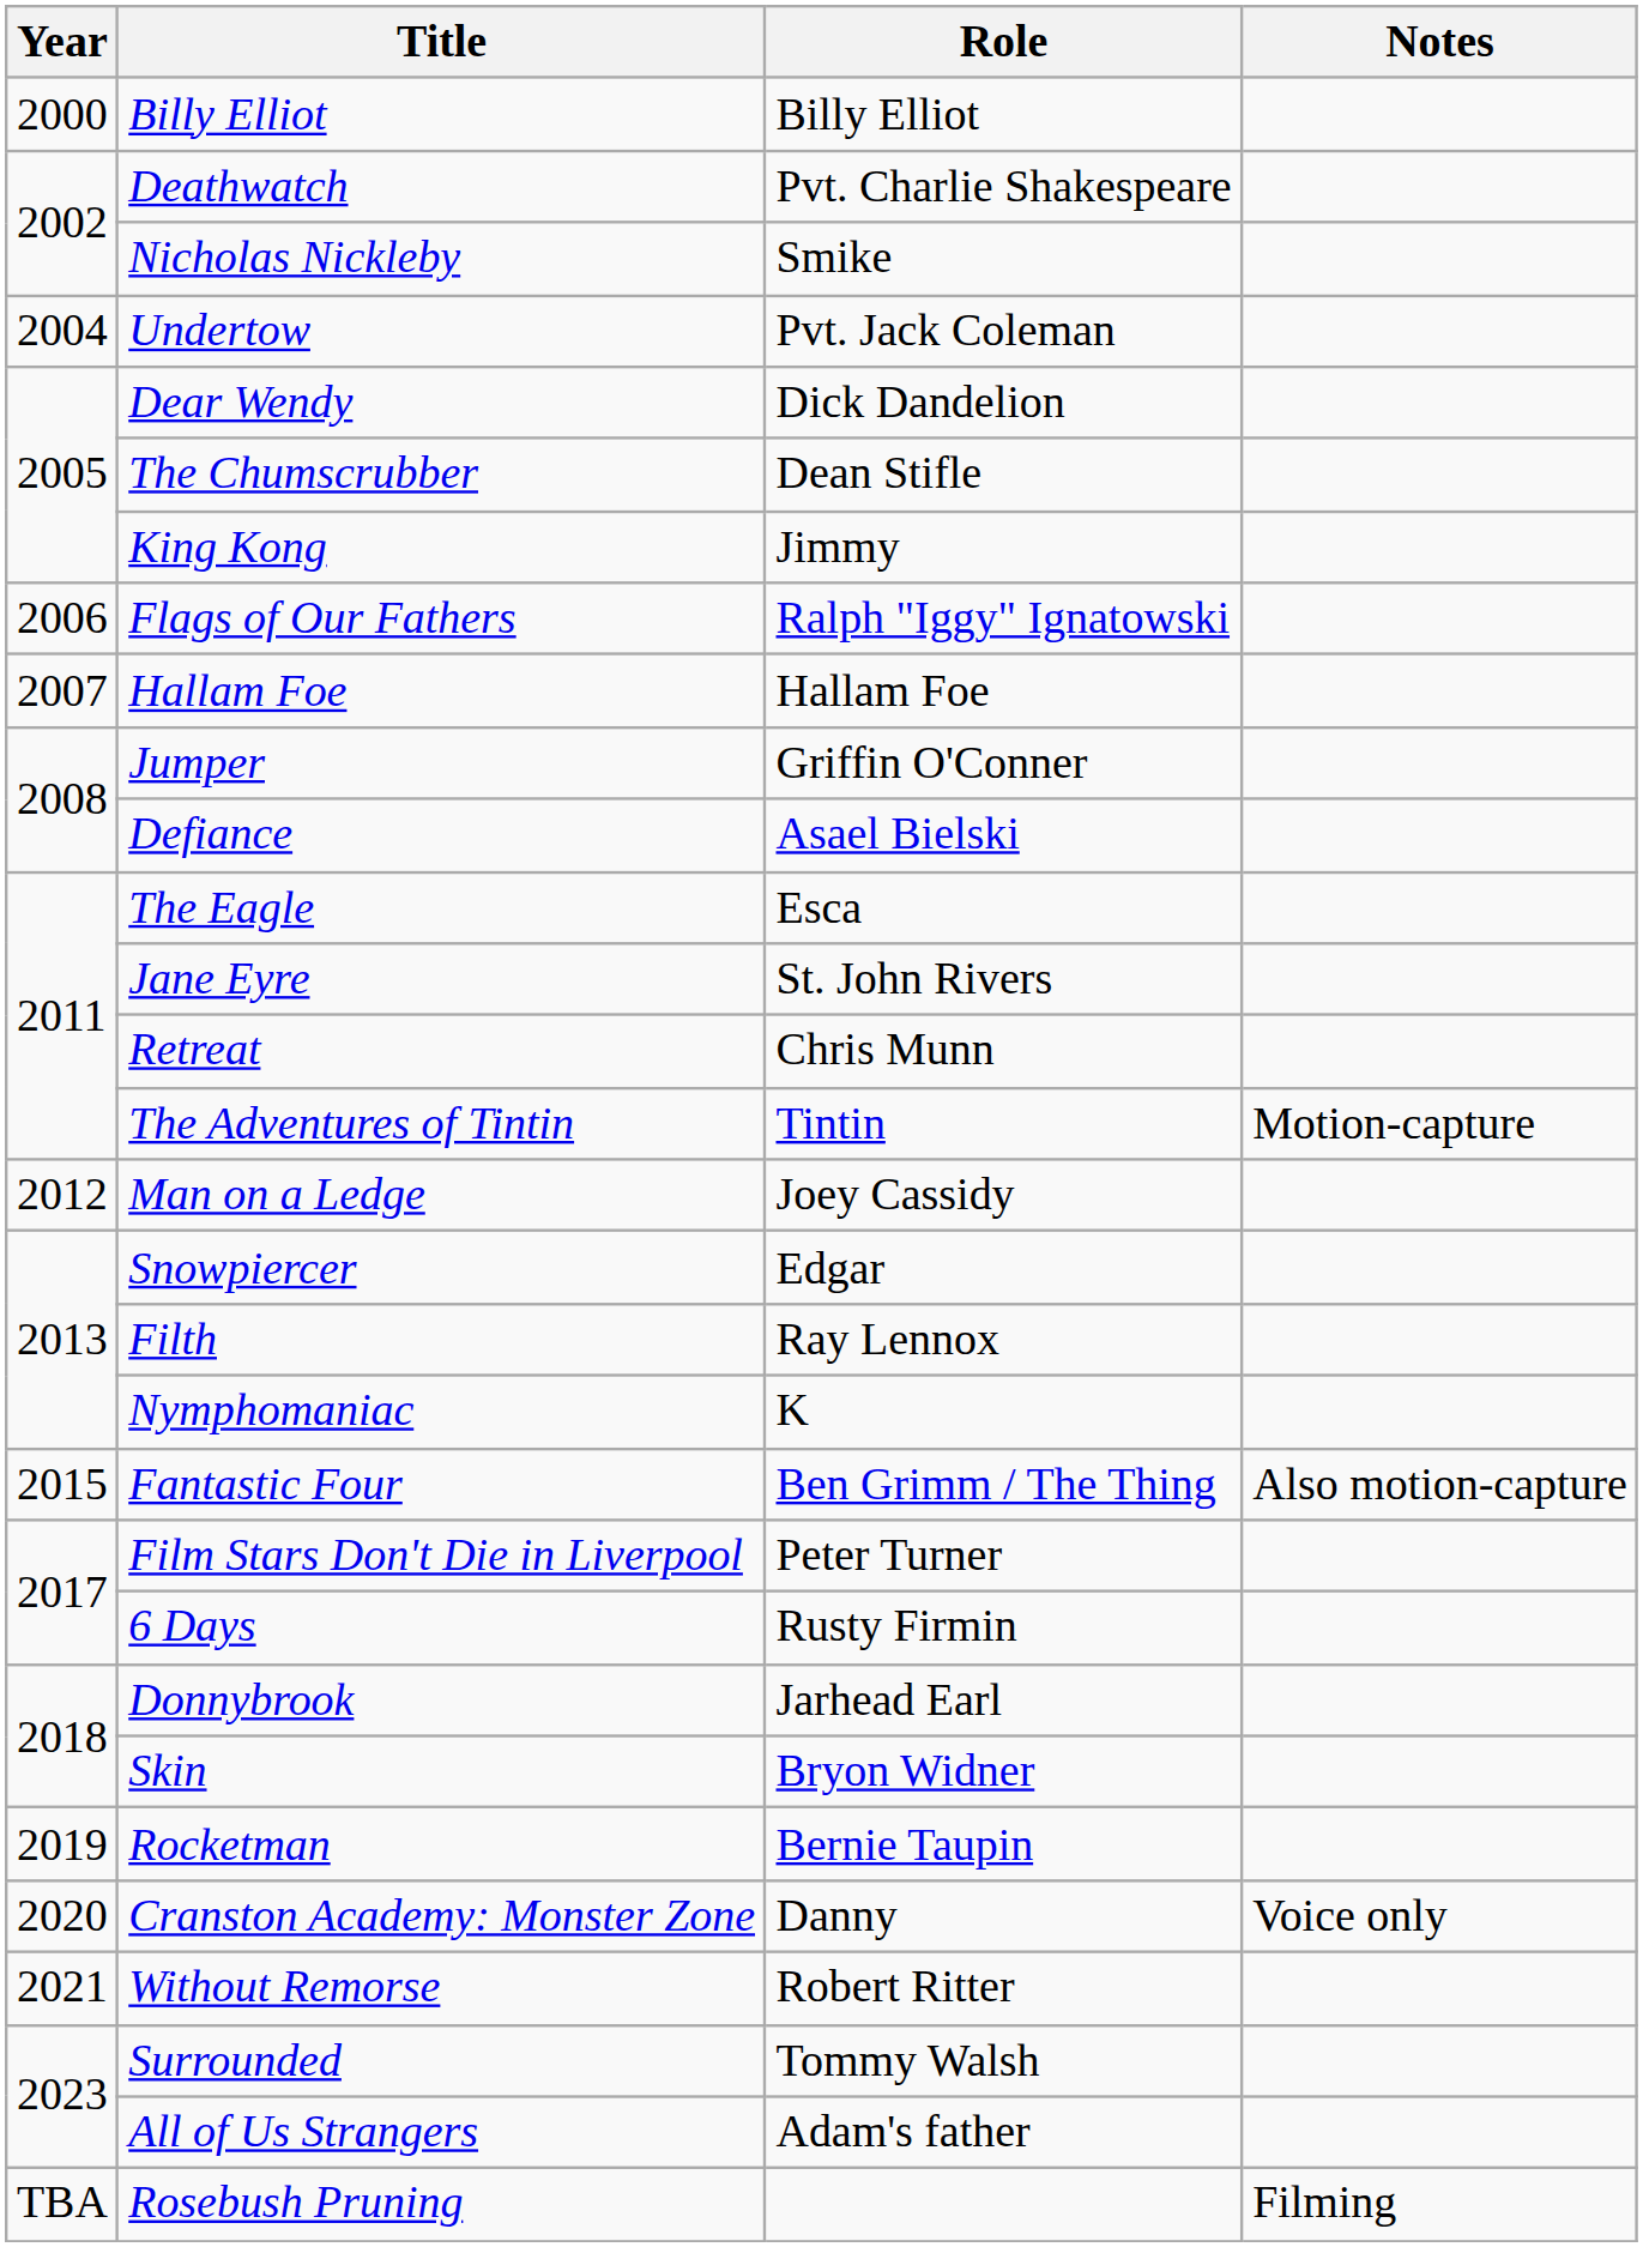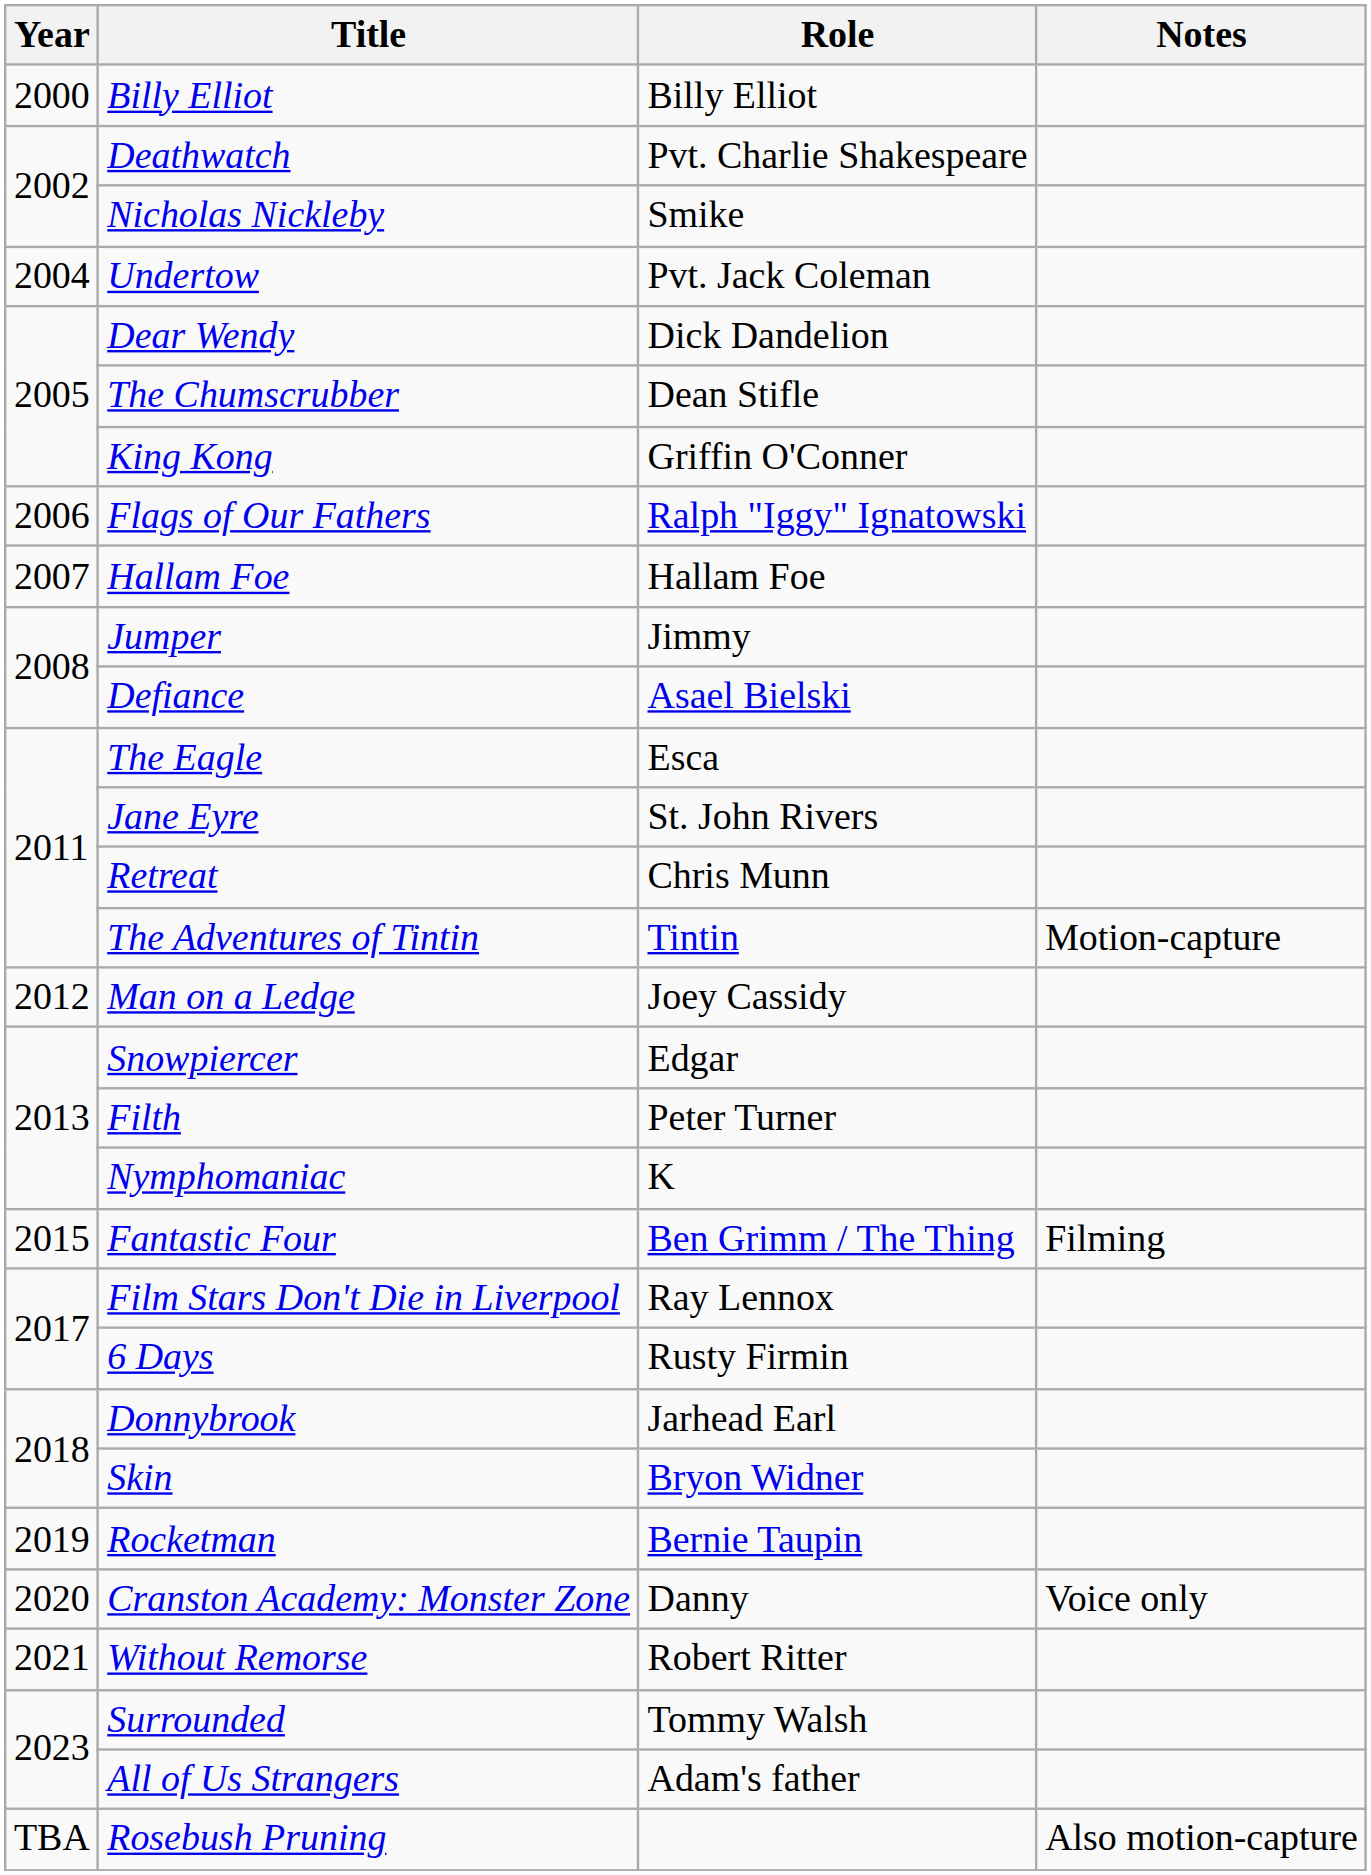King Kong | Role: Jimmy -> Griffin O'Conner
Jumper | Role: Griffin O'Conner -> Jimmy
Filth | Role: Ray Lennox -> Peter Turner
Fantastic Four | Notes: Also motion-capture -> Filming
Film Stars Don't Die in Liverpool | Role: Peter Turner -> Ray Lennox
Rosebush Pruning | Notes: Filming -> Also motion-capture
